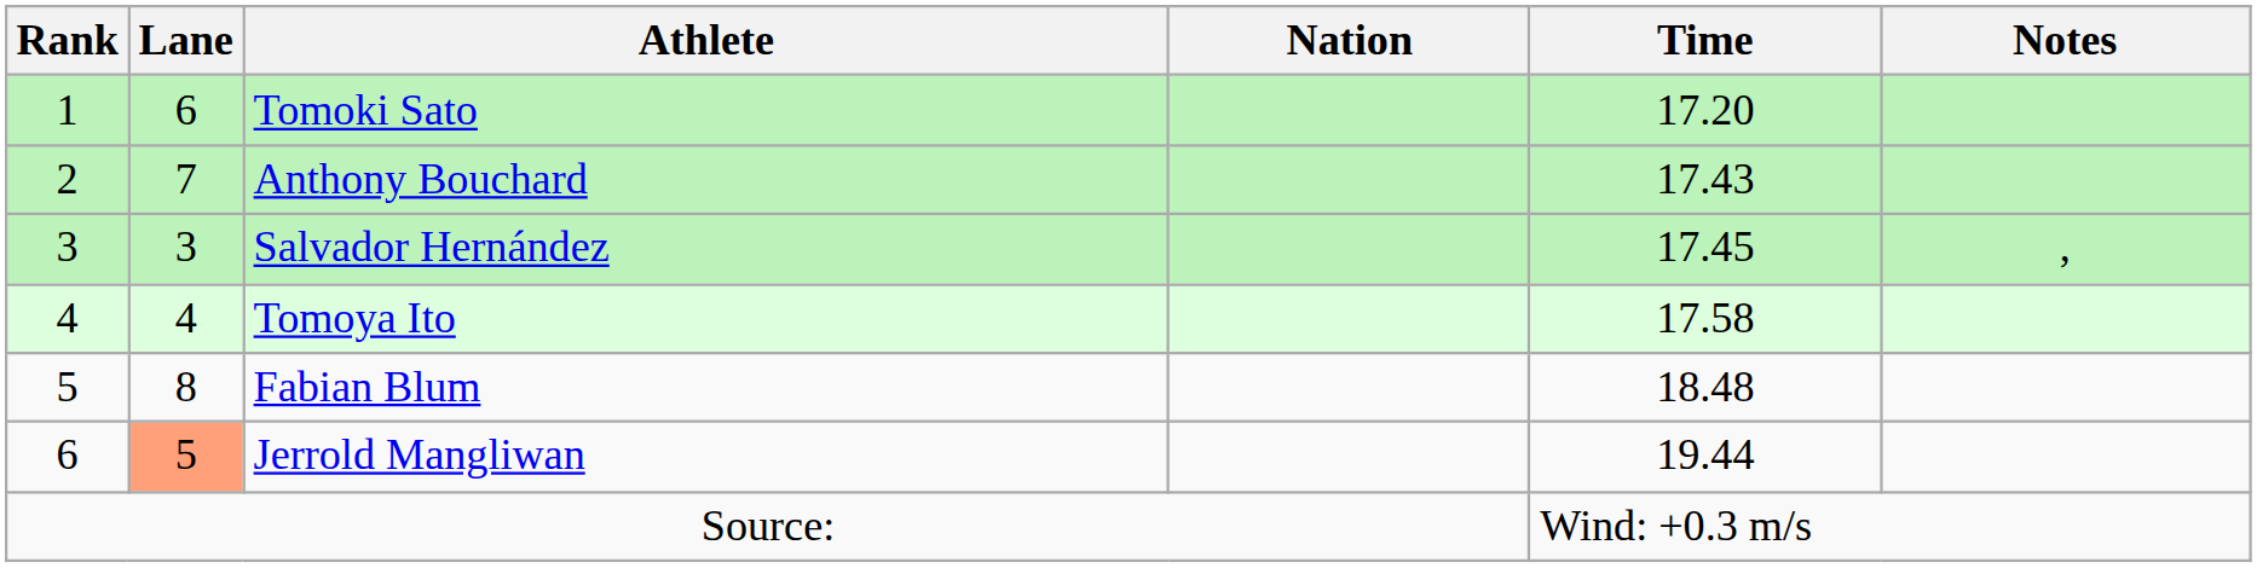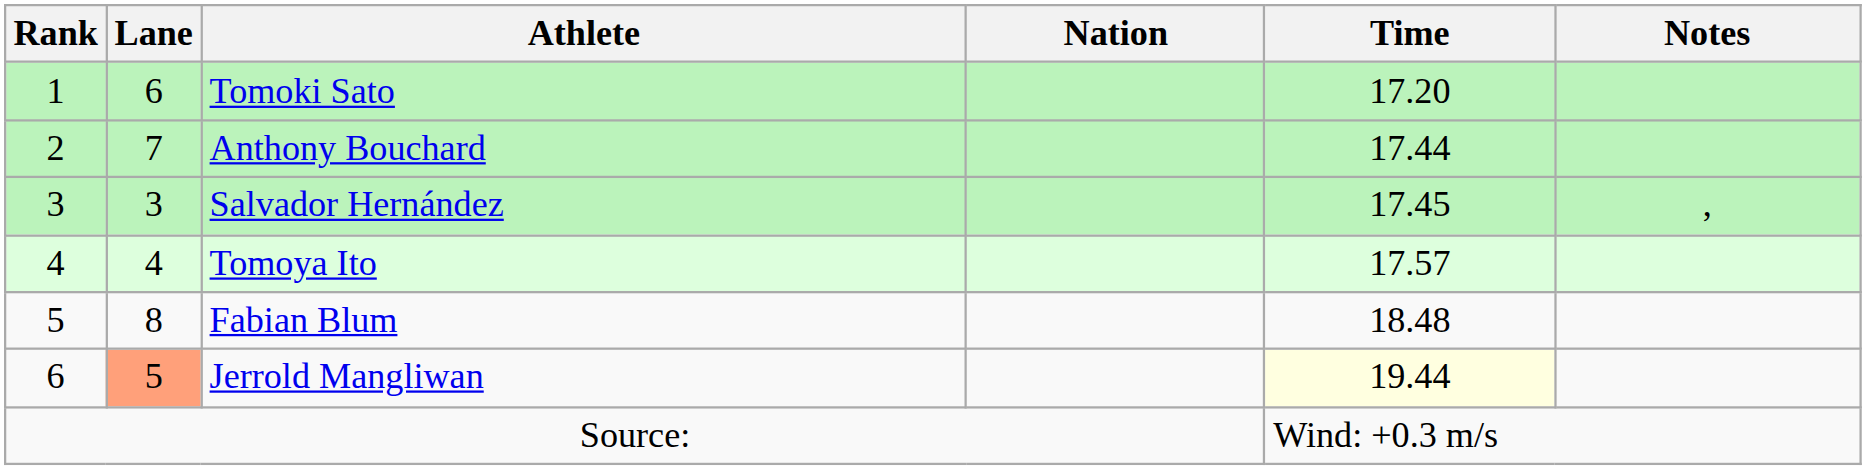Anthony Bouchard | Time: 17.43 -> 17.44
Tomoya Ito | Time: 17.58 -> 17.57
Jerrold Mangliwan | Time: no background -> lightyellow background
